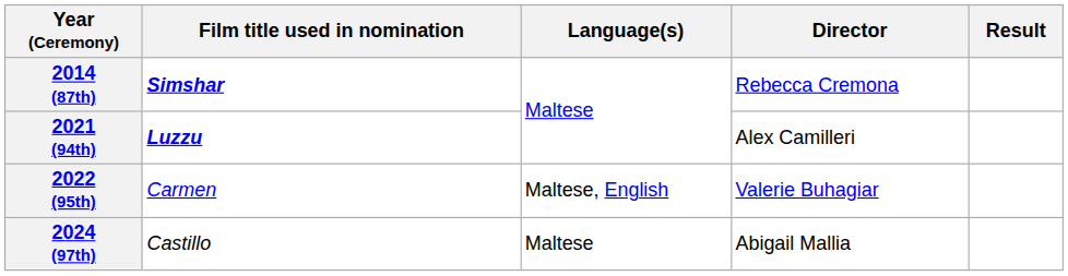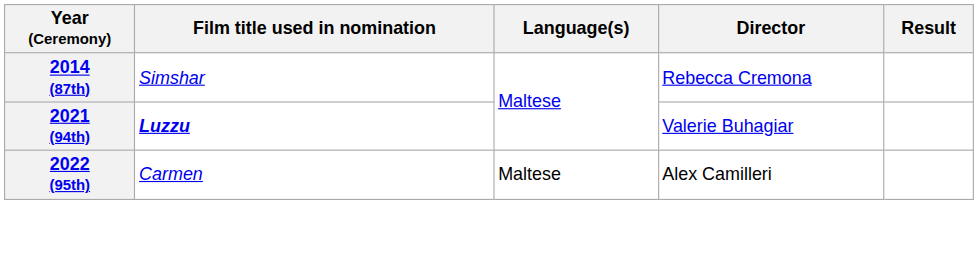2014 (87th) | Film title used in nomination: bold -> normal
2021 (94th) | Director: Alex Camilleri -> Valerie Buhagiar
2022 (95th) | Language(s): Maltese, English -> Maltese
2022 (95th) | Director: Valerie Buhagiar -> Alex Camilleri
- row: 2024 (97th) | Castillo | Maltese | Abigail Mallia
